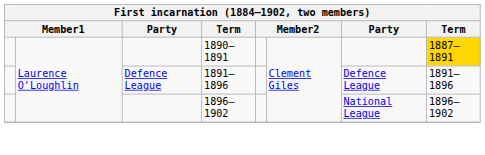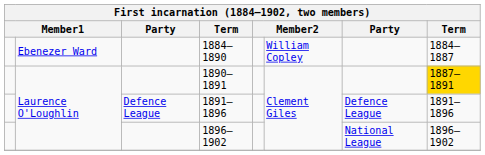+ row: Ebenezer Ward | 1884–1890 | William Copley | 1884–1887
